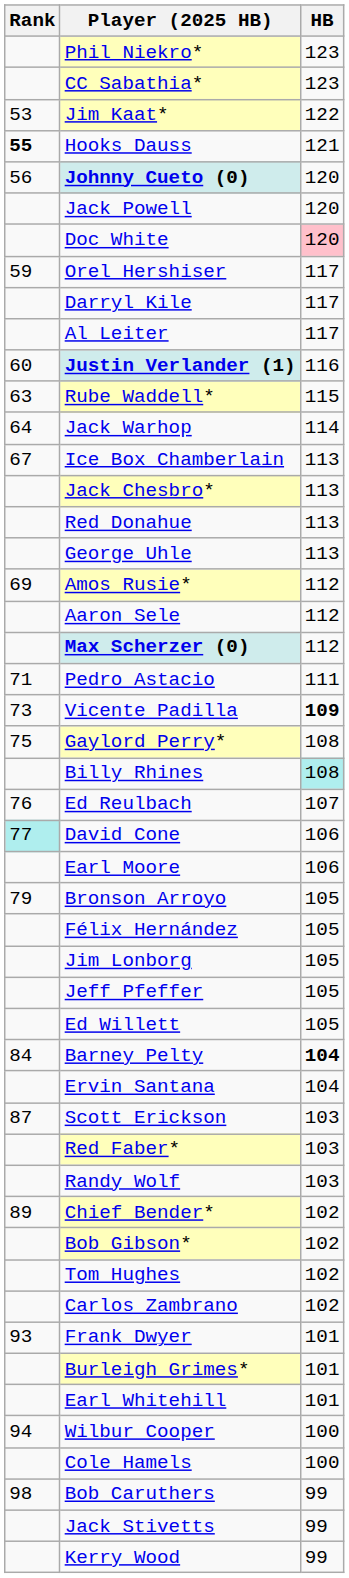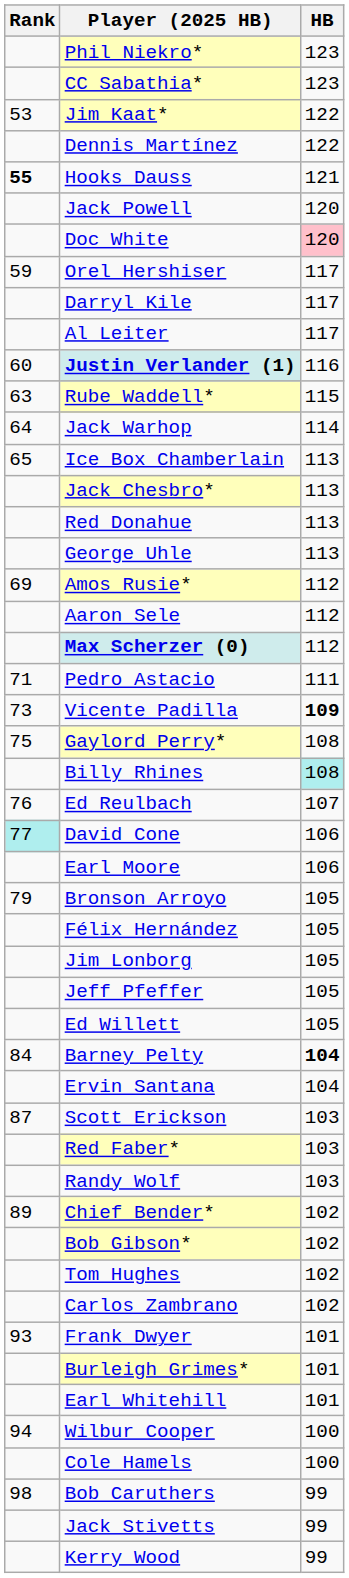+ row: Dennis Martínez | 122
- row: 56 | Johnny Cueto (0) | 120
Ice Box Chamberlain | Rank: 67 -> 65
